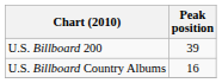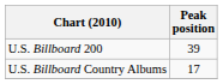U.S. Billboard Country Albums | Peak position: 16 -> 17
